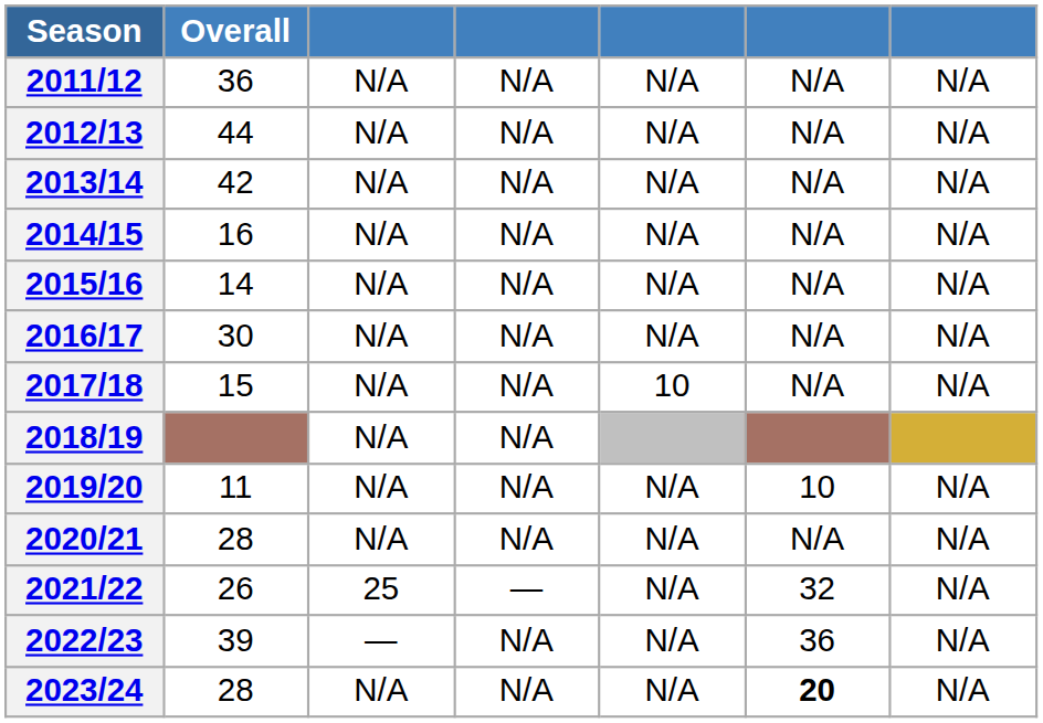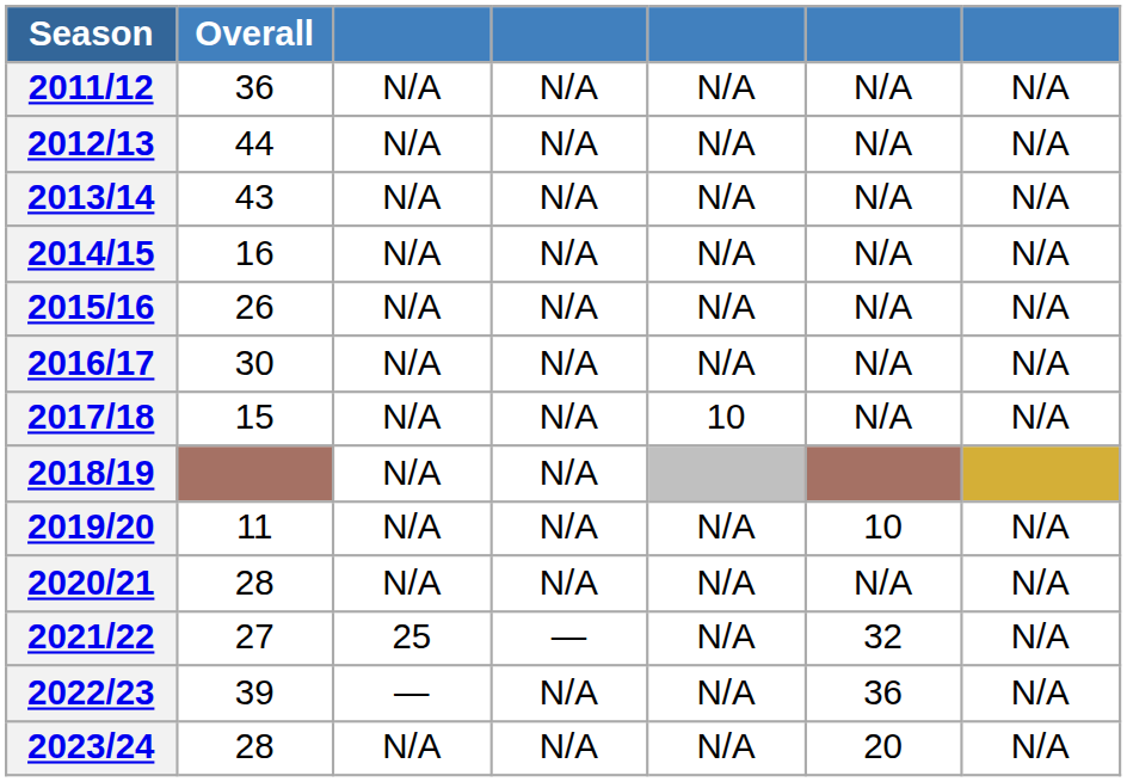2013/14 | Overall: 42 -> 43
2015/16 | Overall: 14 -> 26
2021/22 | Overall: 26 -> 27
2023/24 | column 6: bold -> normal
